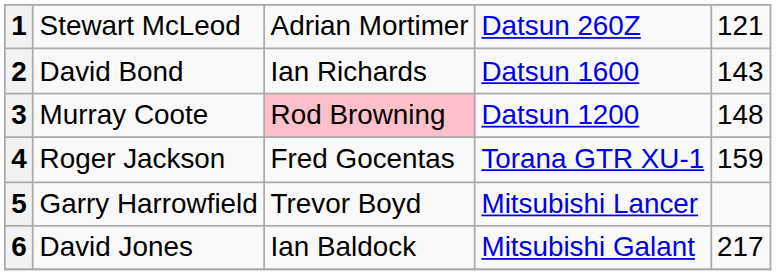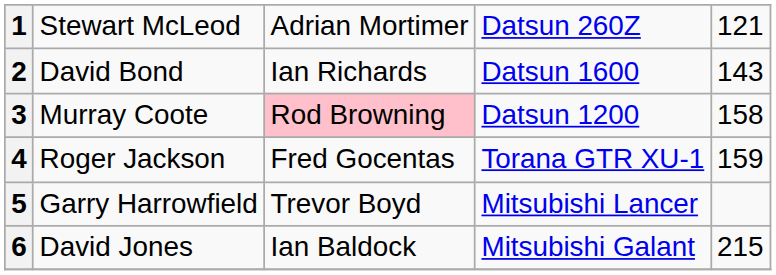3 | column 5: 148 -> 158
6 | column 5: 217 -> 215
